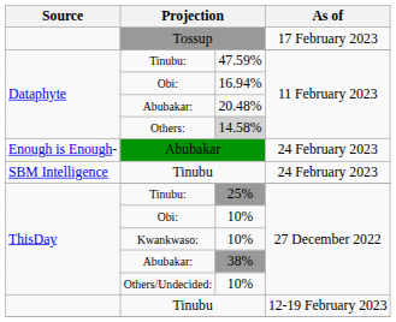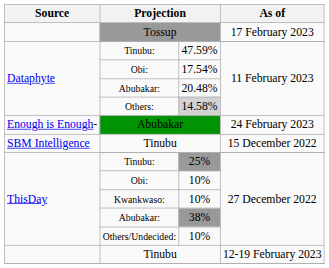Dataphyte / Obi: | column 3: 16.94% -> 17.54%
SBM Intelligence / Tinubu | As of: 24 February 2023 -> 15 December 2022
